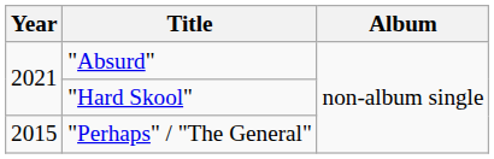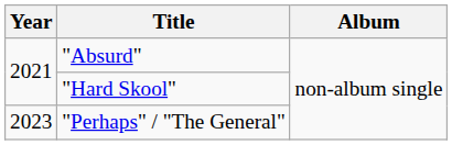"Perhaps" / "The General" | Year: 2015 -> 2023
